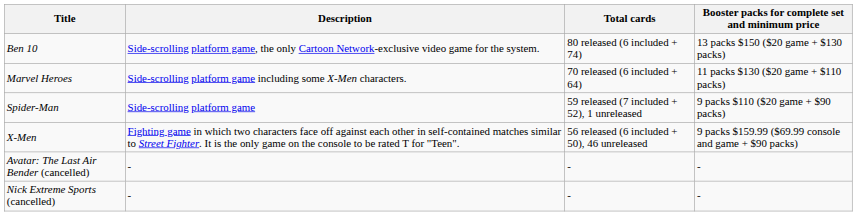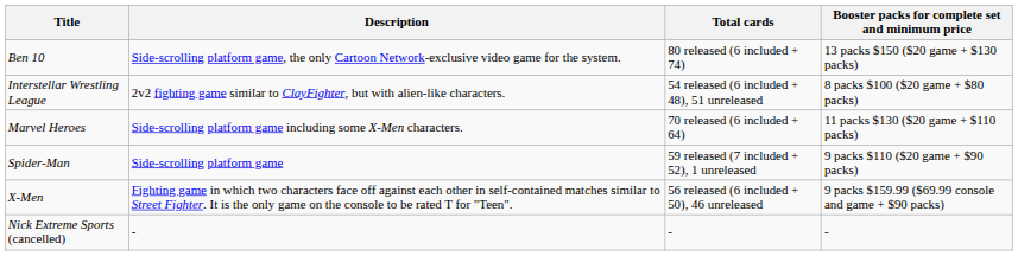+ row: Interstellar Wrestling League | 2v2 fighting game similar to ClayFighter, but with alien-like characters. | 54 released (6 included + 48), 51 unreleased | 8 packs $100 ($20 game + $80 packs)
- row: Avatar: The Last Air Bender (cancelled) | - | - | -
